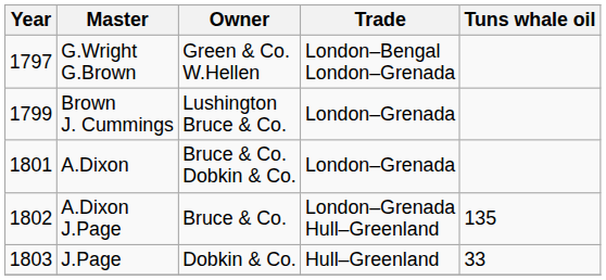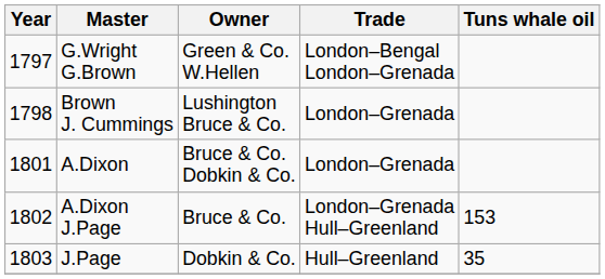Brown J. Cummings | Year: 1799 -> 1798
A.Dixon J.Page | Tuns whale oil: 135 -> 153
J.Page | Tuns whale oil: 33 -> 35
